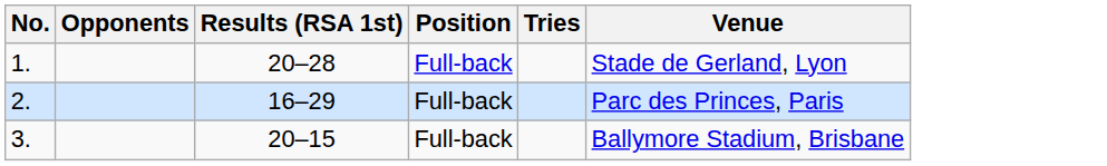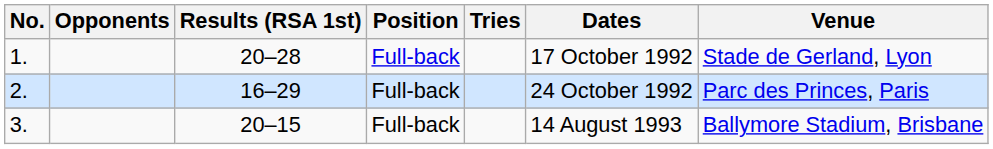+ column: Dates | 17 October 1992 | 24 October 1992 | 14 August 1993
